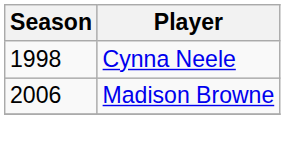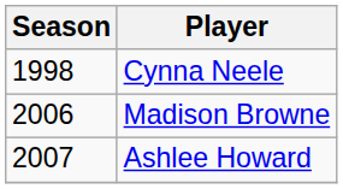+ row: 2007 | Ashlee Howard
